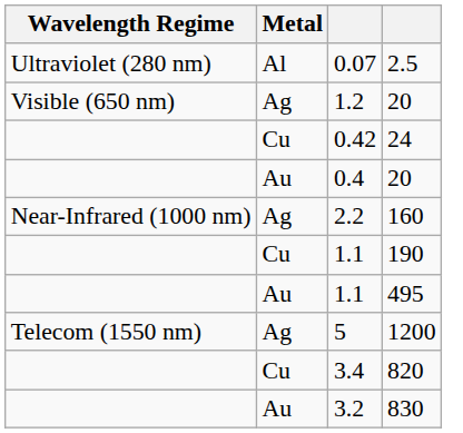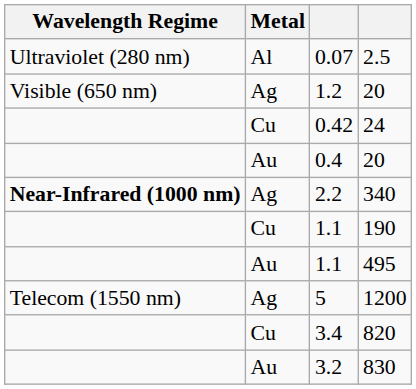2.2 | Wavelength Regime: normal -> bold
2.2 | column 4: 160 -> 340
